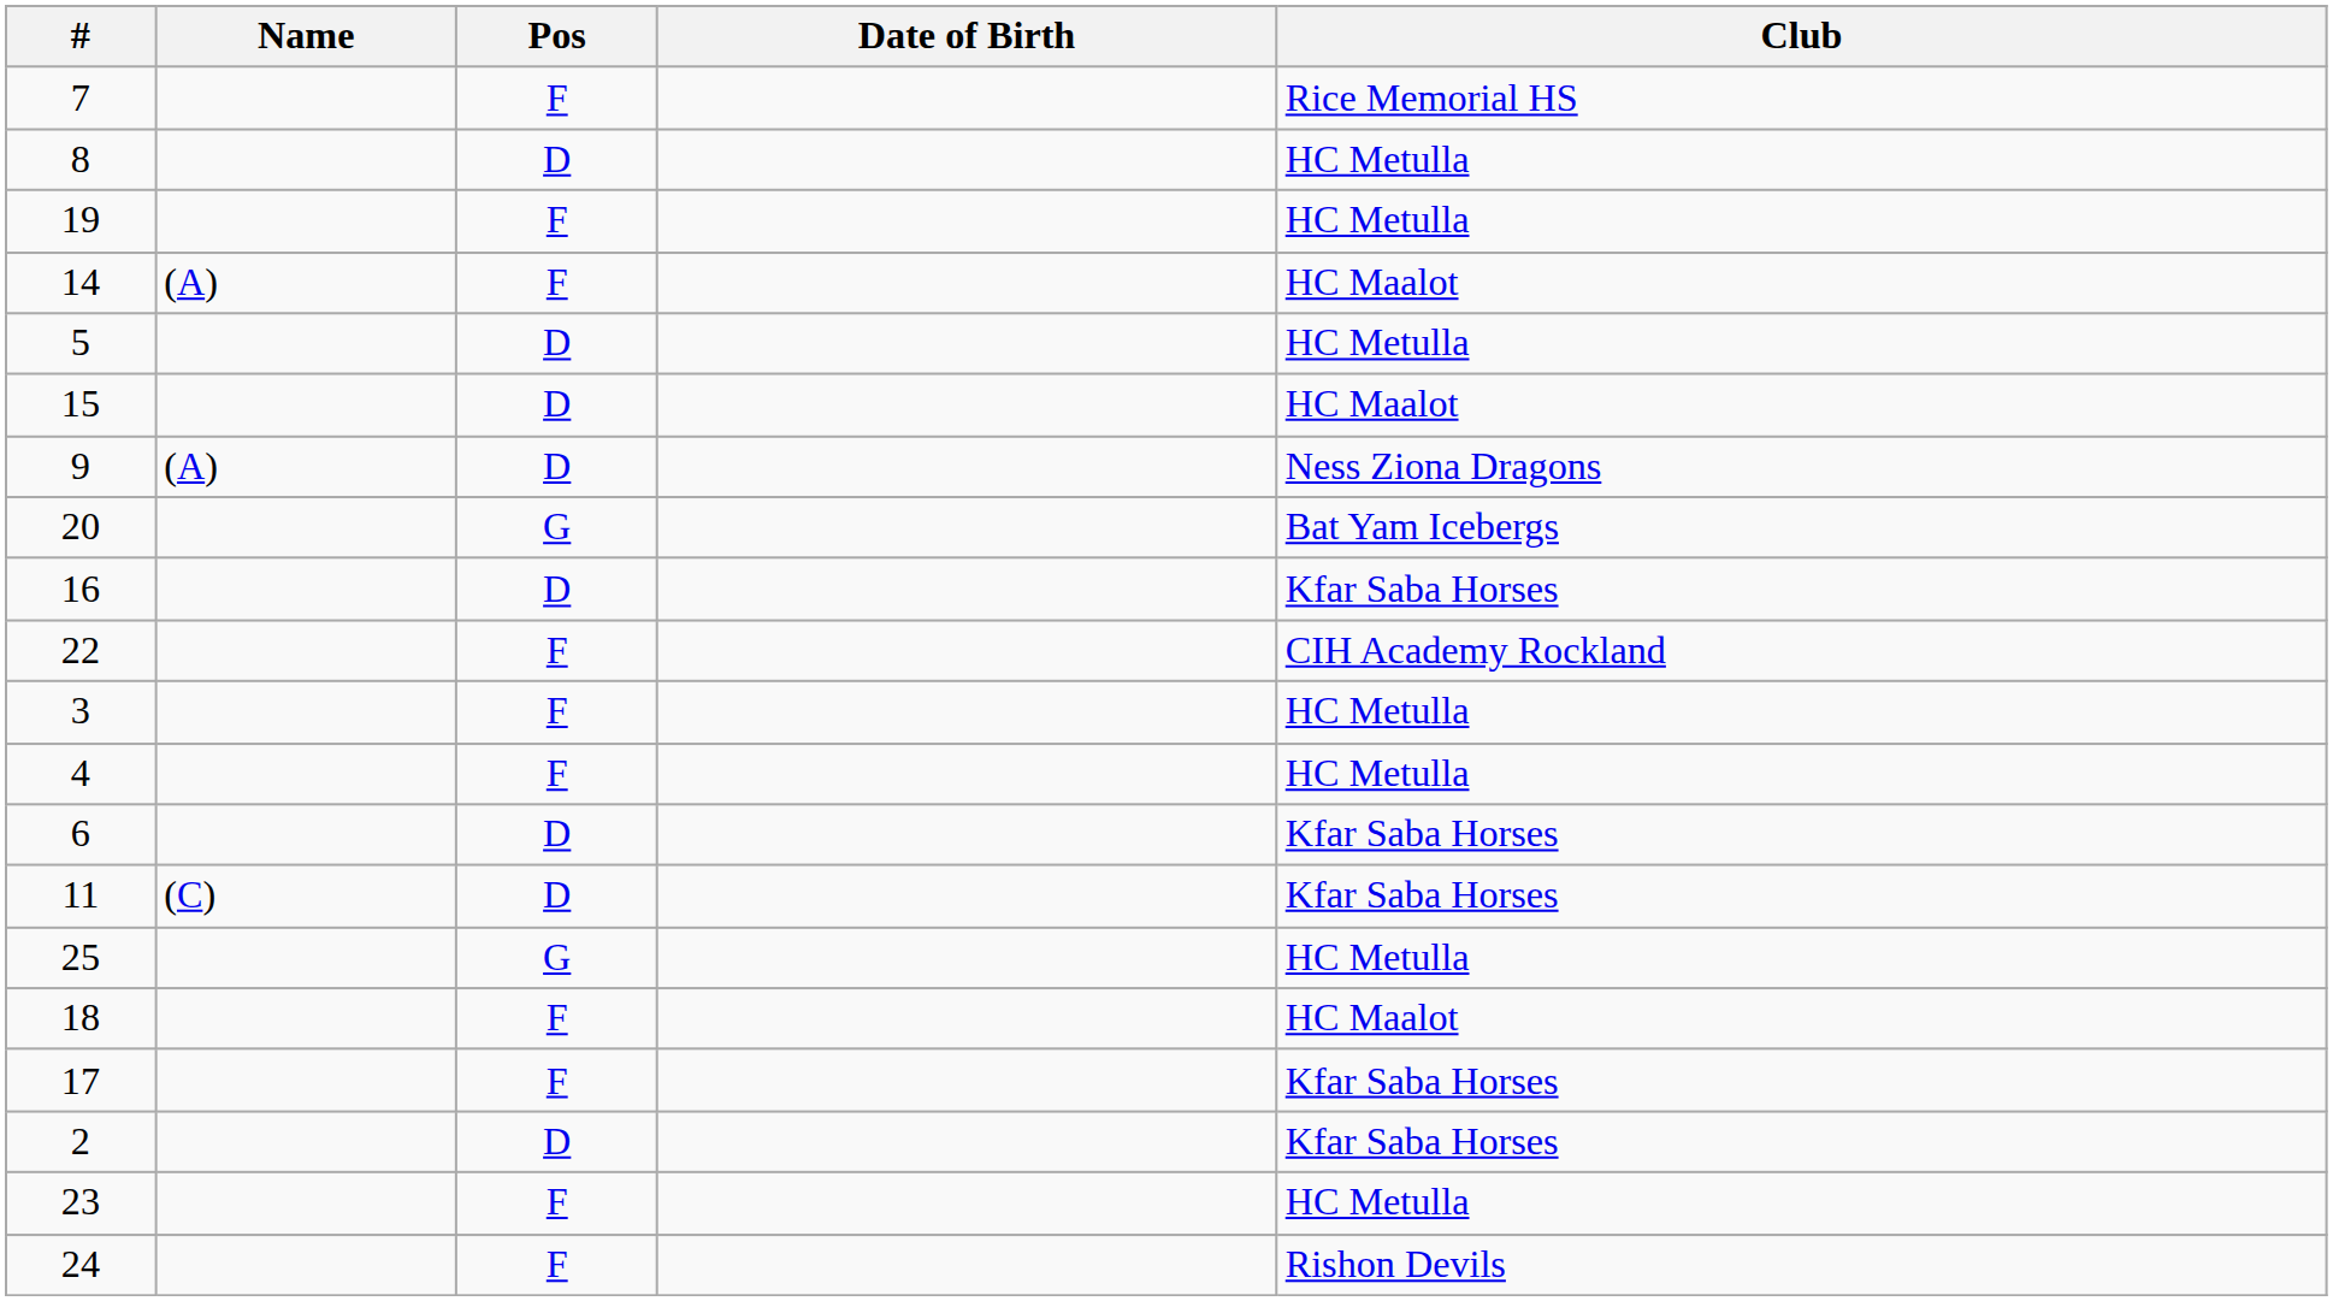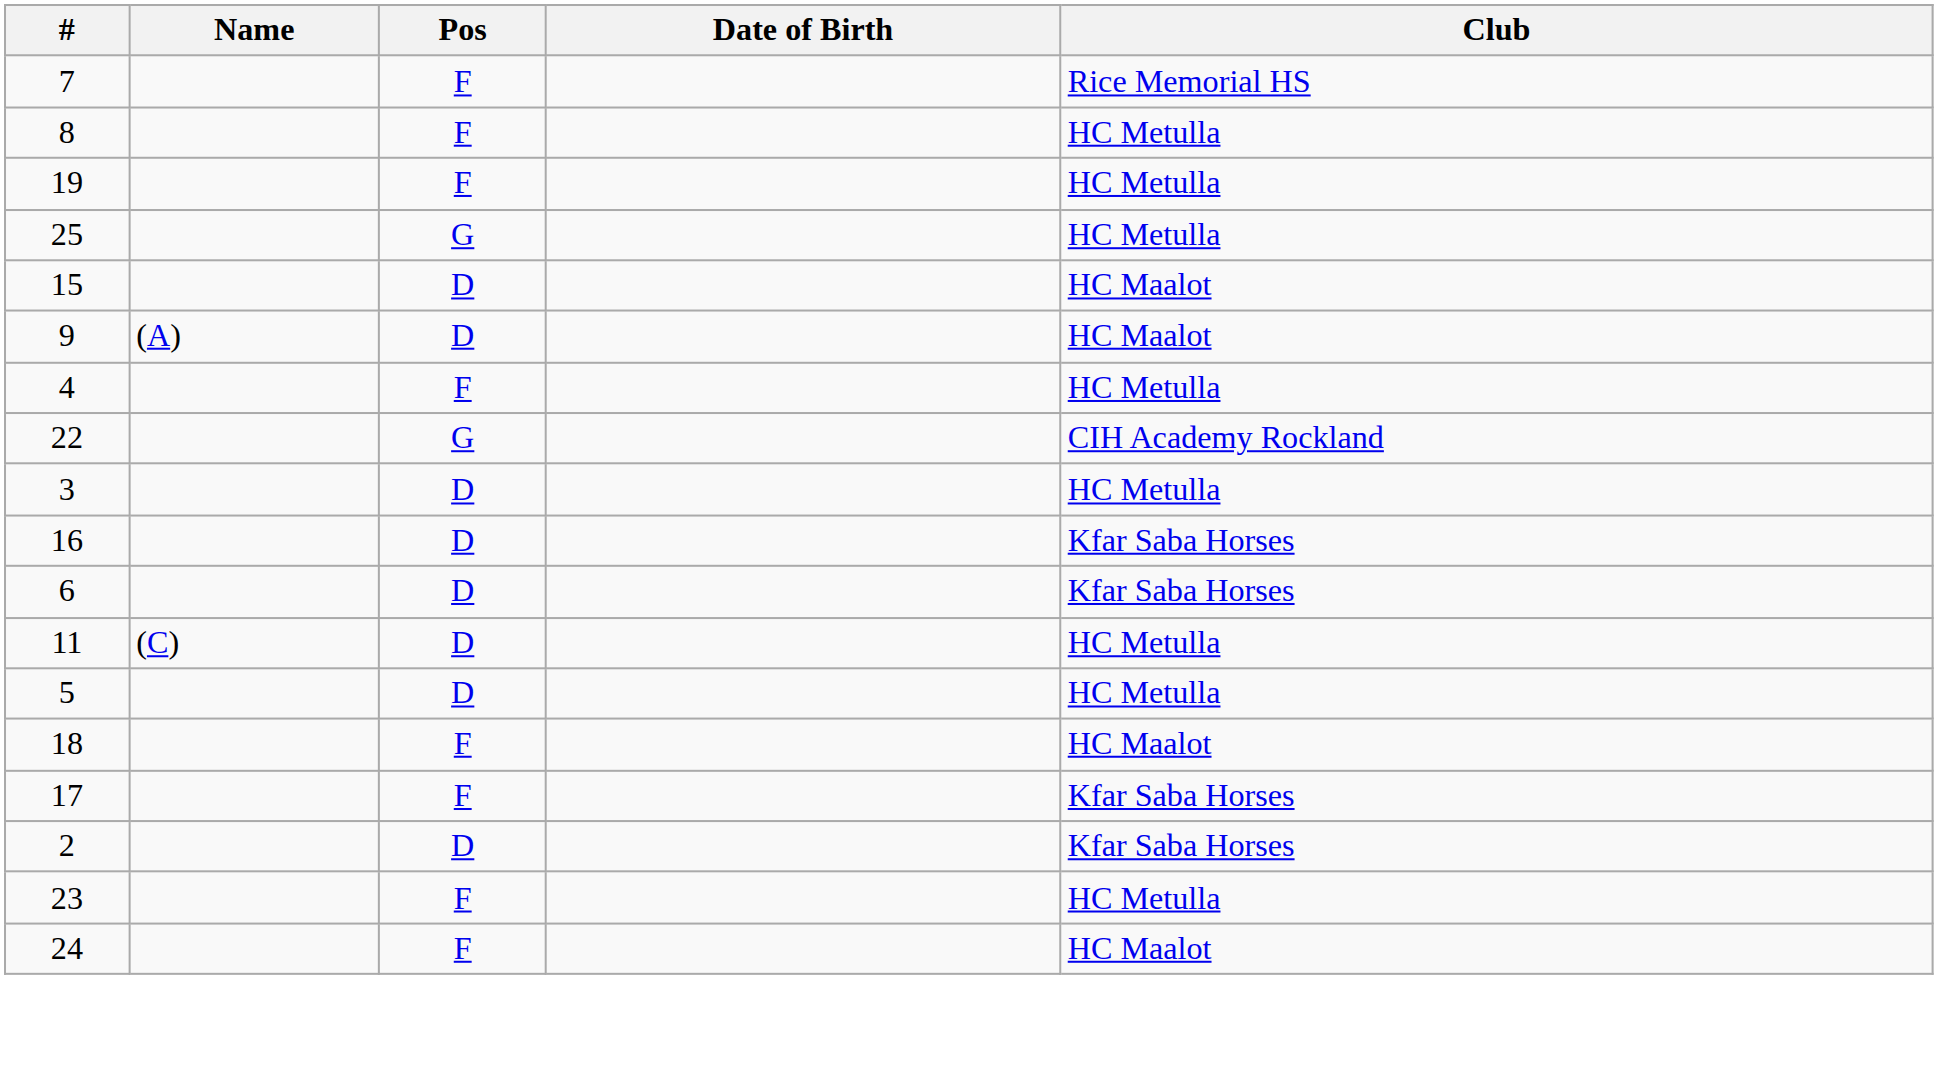8 | Pos: D -> F
- row: 14 | (A) | F | HC Maalot
rows swapped: 5 <-> 25
9 | Club: Ness Ziona Dragons -> HC Maalot
- row: 20 | G | Bat Yam Icebergs
rows swapped: 16 <-> 4
22 | Pos: F -> G
3 | Pos: F -> D
11 | Club: Kfar Saba Horses -> HC Metulla
24 | Club: Rishon Devils -> HC Maalot
